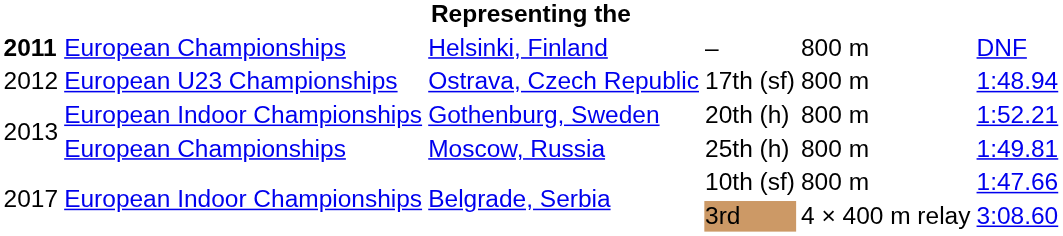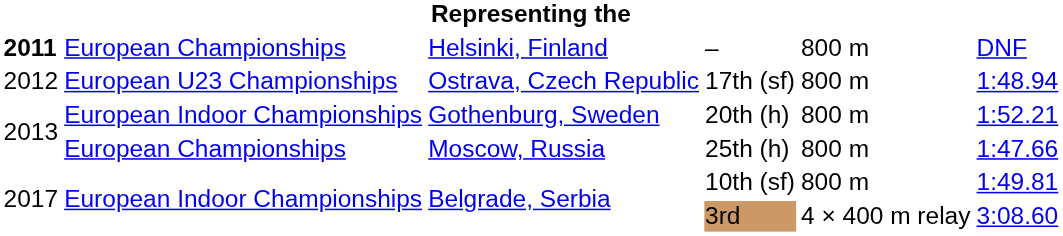25th (h) | column 6: 1:49.81 -> 1:47.66
10th (sf) | column 6: 1:47.66 -> 1:49.81
